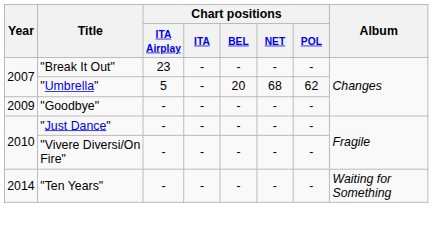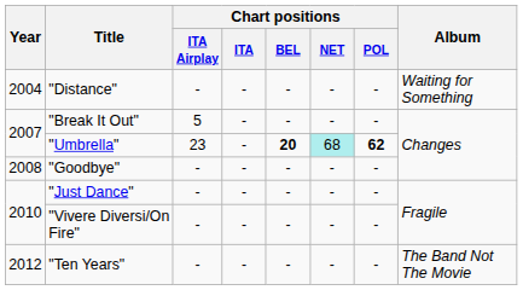+ row: 2004 | "Distance" | - | - | - | - | - | Waiting for Something
"Break It Out" | Chart positions / ITA Airplay: 23 -> 5
"Umbrella" | Chart positions / ITA Airplay: 5 -> 23
"Umbrella" | Chart positions / BEL: normal -> bold
"Umbrella" | Chart positions / NET: no background -> paleturquoise background
"Umbrella" | Chart positions / POL: normal -> bold
"Goodbye" | Year: 2009 -> 2008
"Ten Years" | Year: 2014 -> 2012
"Ten Years" | Album: Waiting for Something -> The Band Not The Movie
